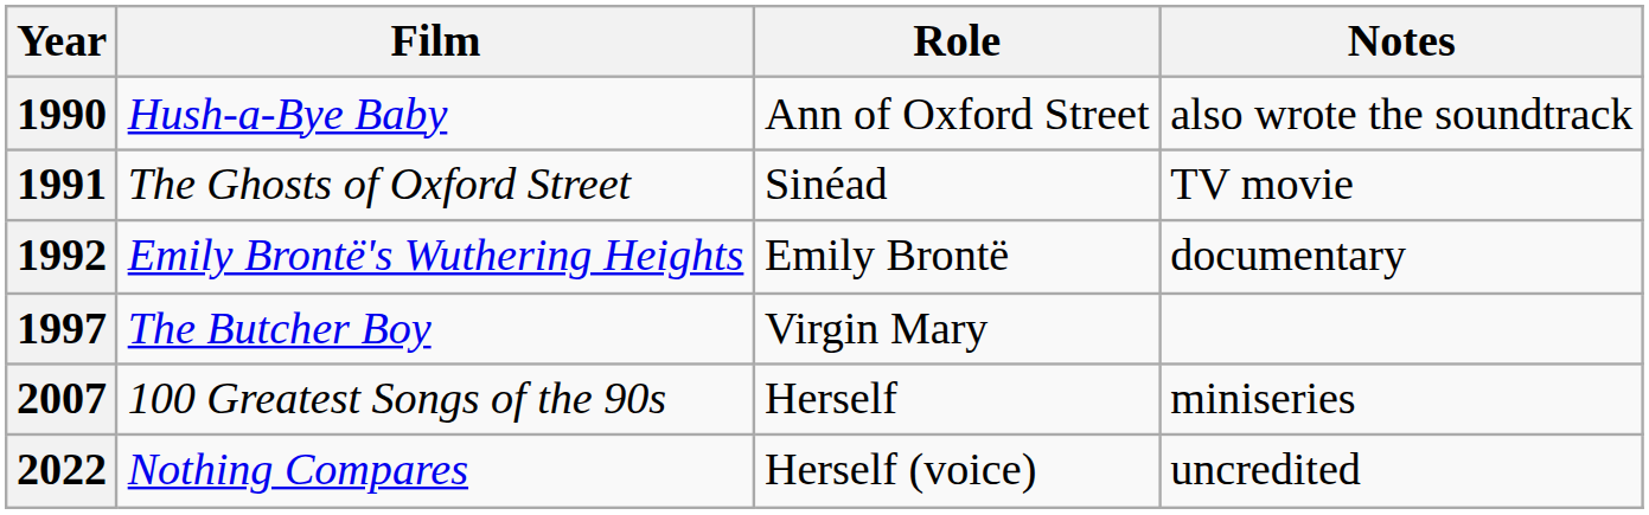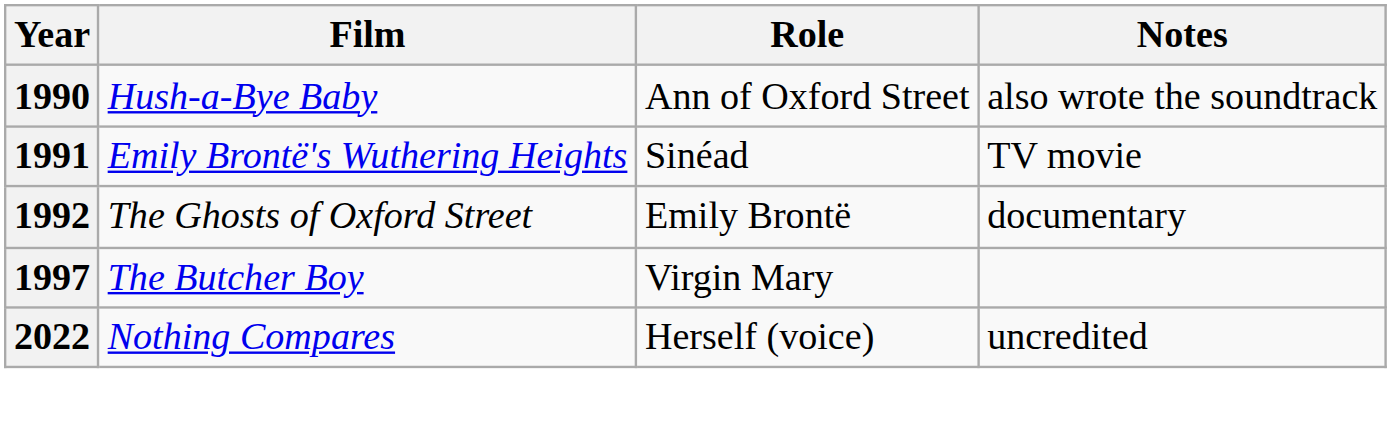1991 | Film: The Ghosts of Oxford Street -> Emily Brontë's Wuthering Heights
1992 | Film: Emily Brontë's Wuthering Heights -> The Ghosts of Oxford Street
- row: 2007 | 100 Greatest Songs of the 90s | Herself | miniseries
